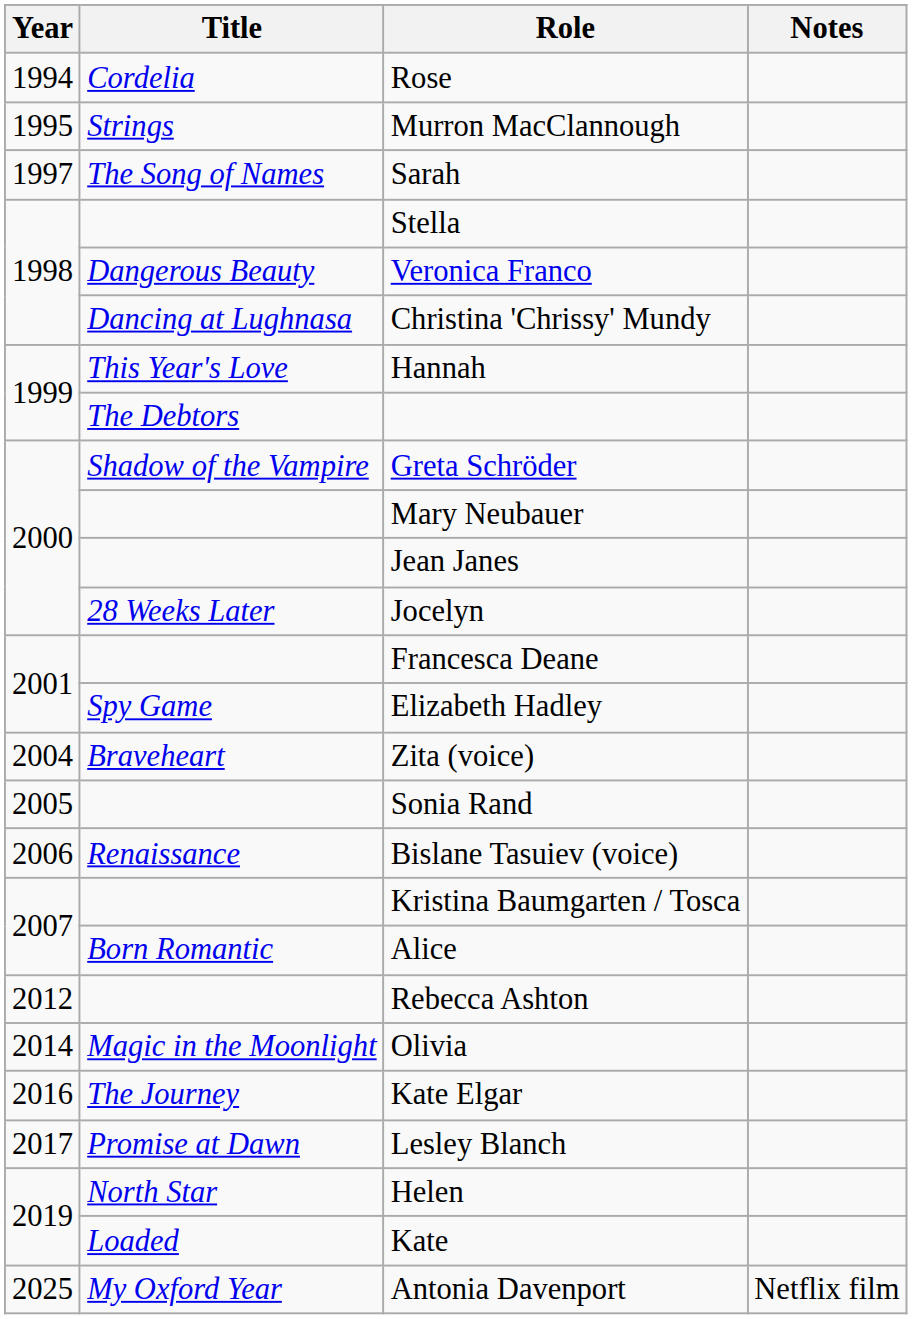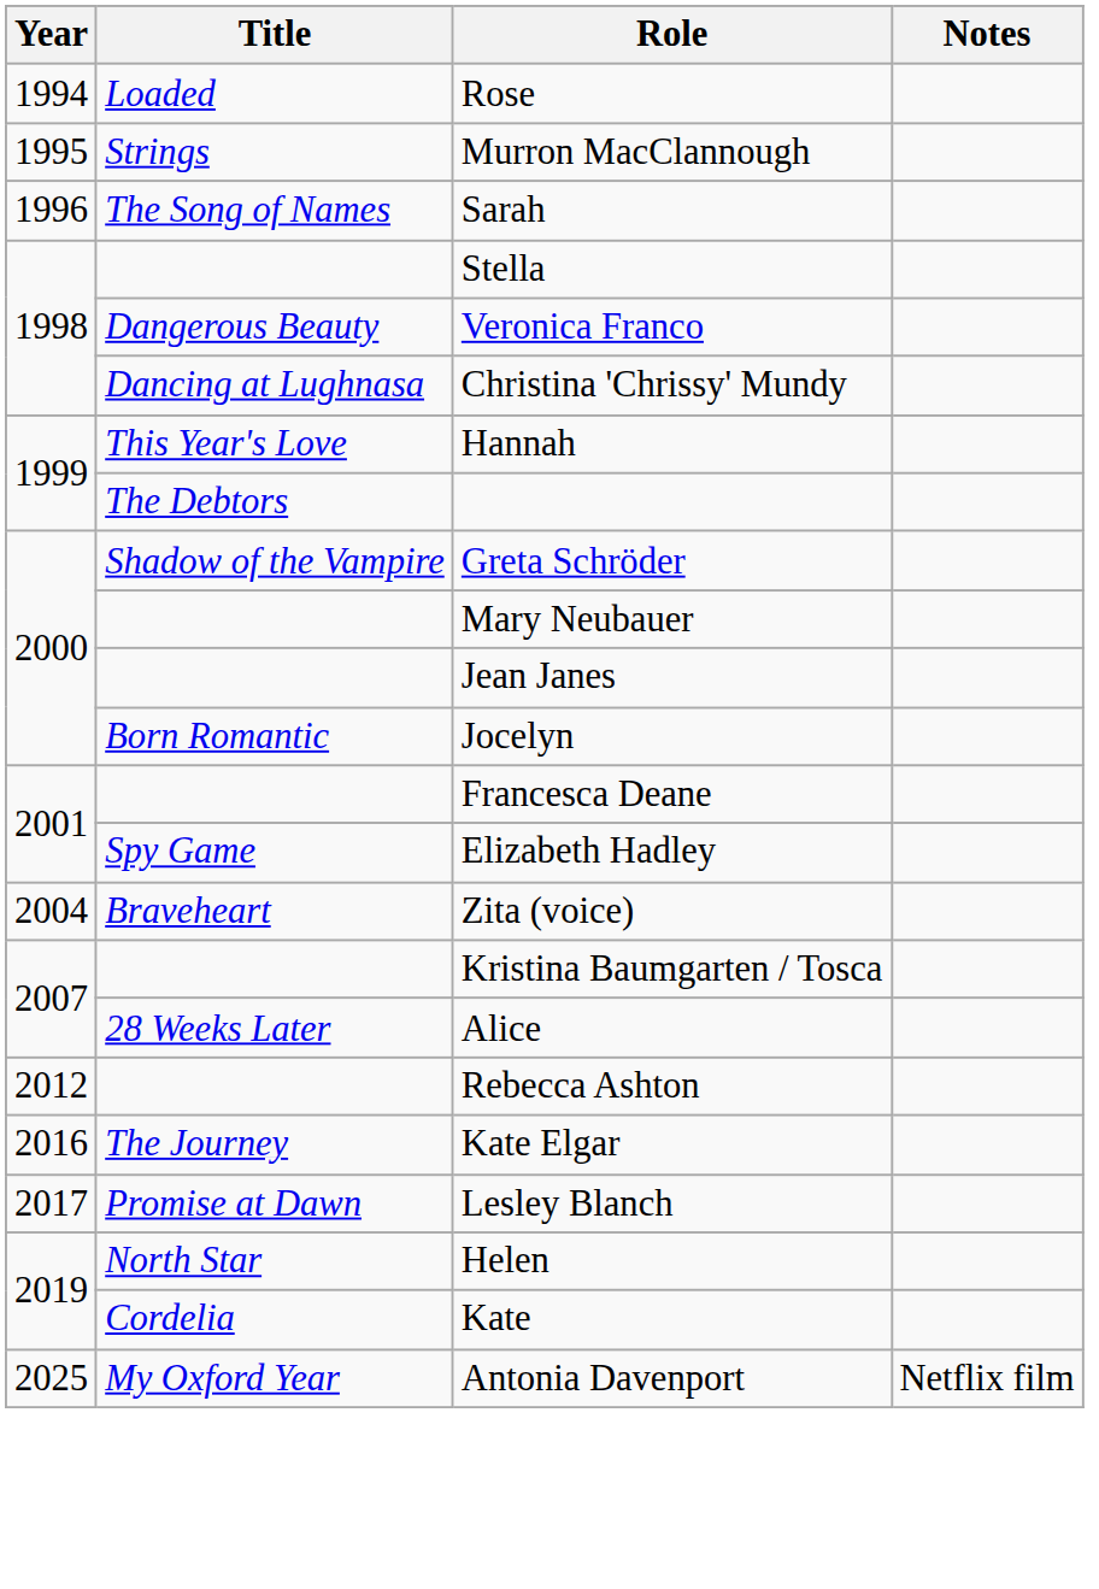Rose | Title: Cordelia -> Loaded
Sarah | Year: 1997 -> 1996
Jocelyn | Title: 28 Weeks Later -> Born Romantic
- row: 2005 | Sonia Rand
- row: 2006 | Renaissance | Bislane Tasuiev (voice)
Alice | Title: Born Romantic -> 28 Weeks Later
- row: 2014 | Magic in the Moonlight | Olivia
Kate | Title: Loaded -> Cordelia
